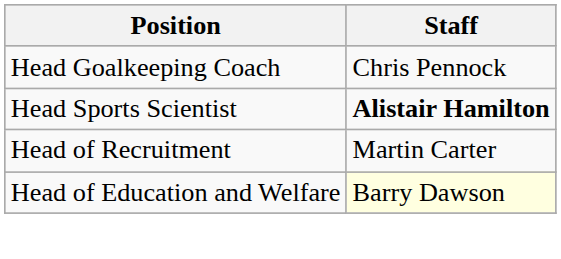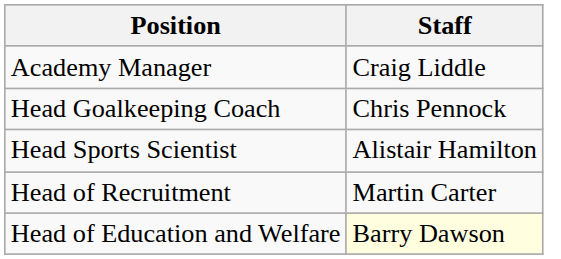+ row: Academy Manager | Craig Liddle
Head Sports Scientist | Staff: bold -> normal
